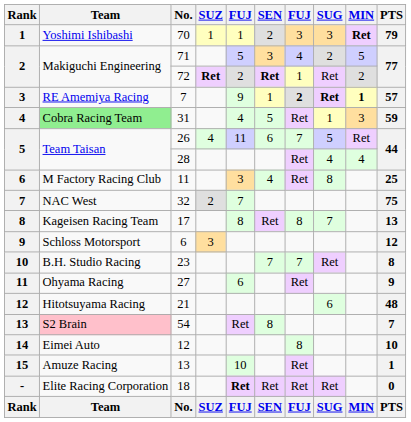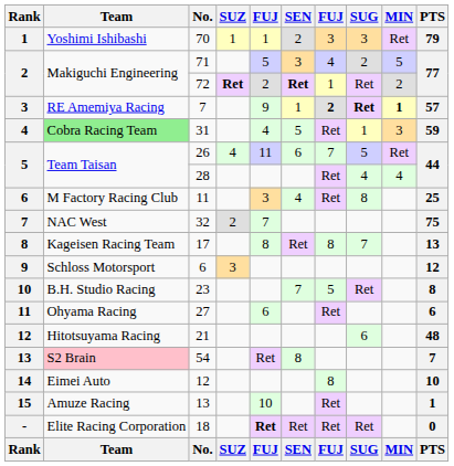70 | MIN: bold -> normal
23 | column 7: 7 -> 5
27 | PTS: 9 -> 6
